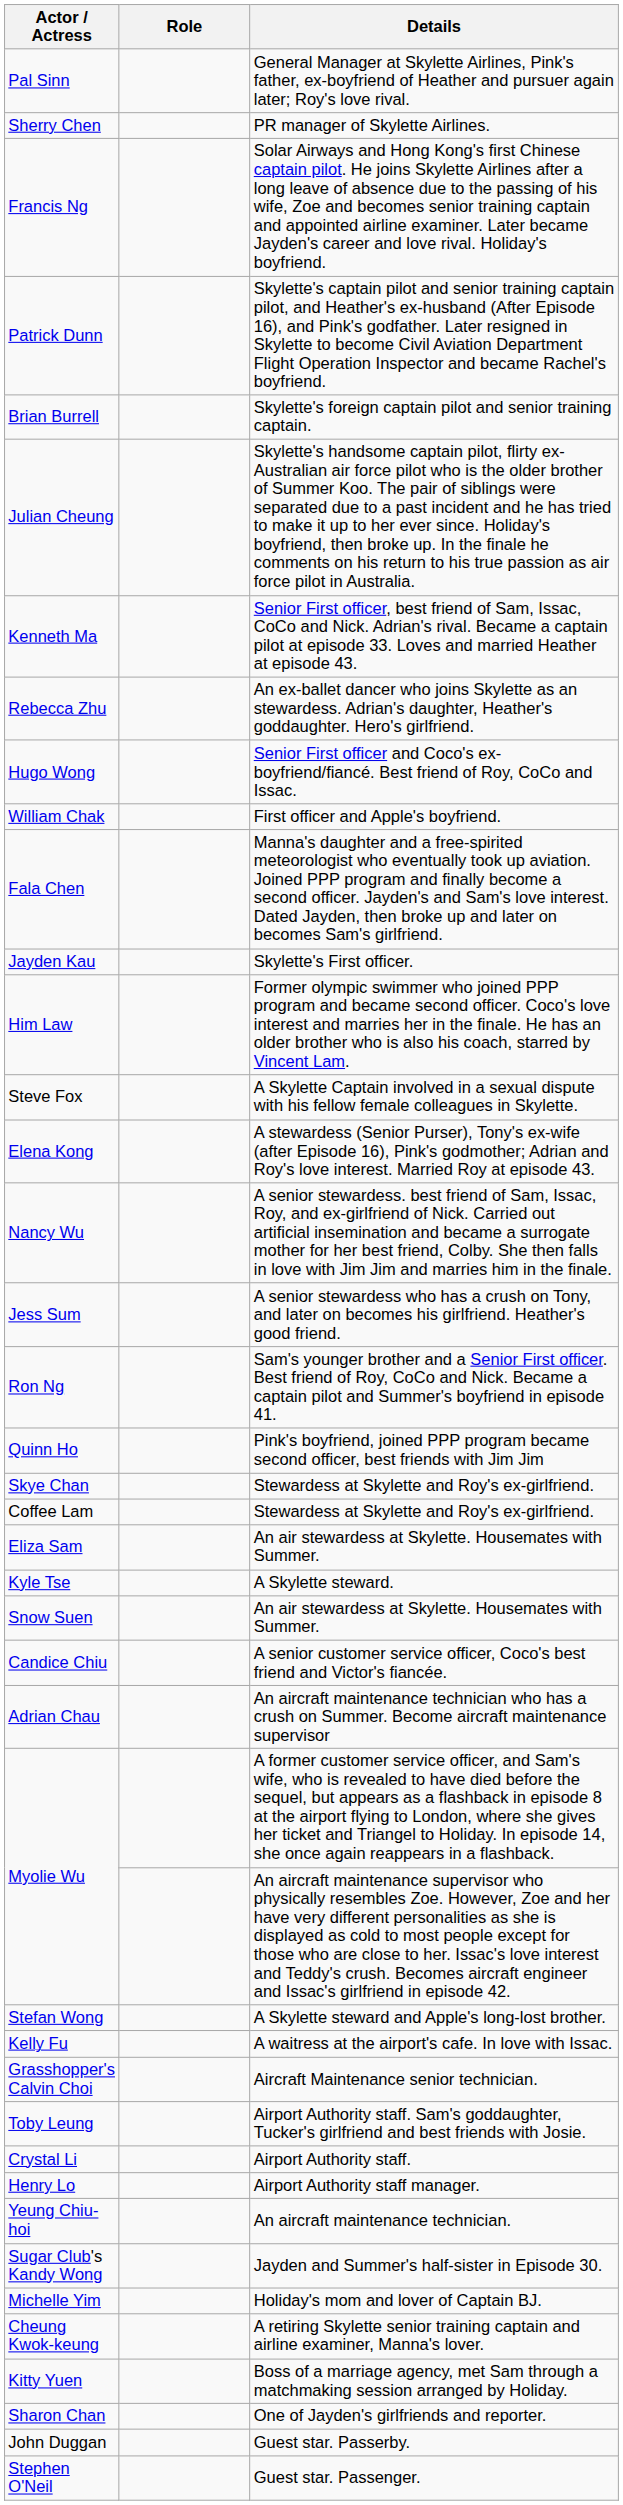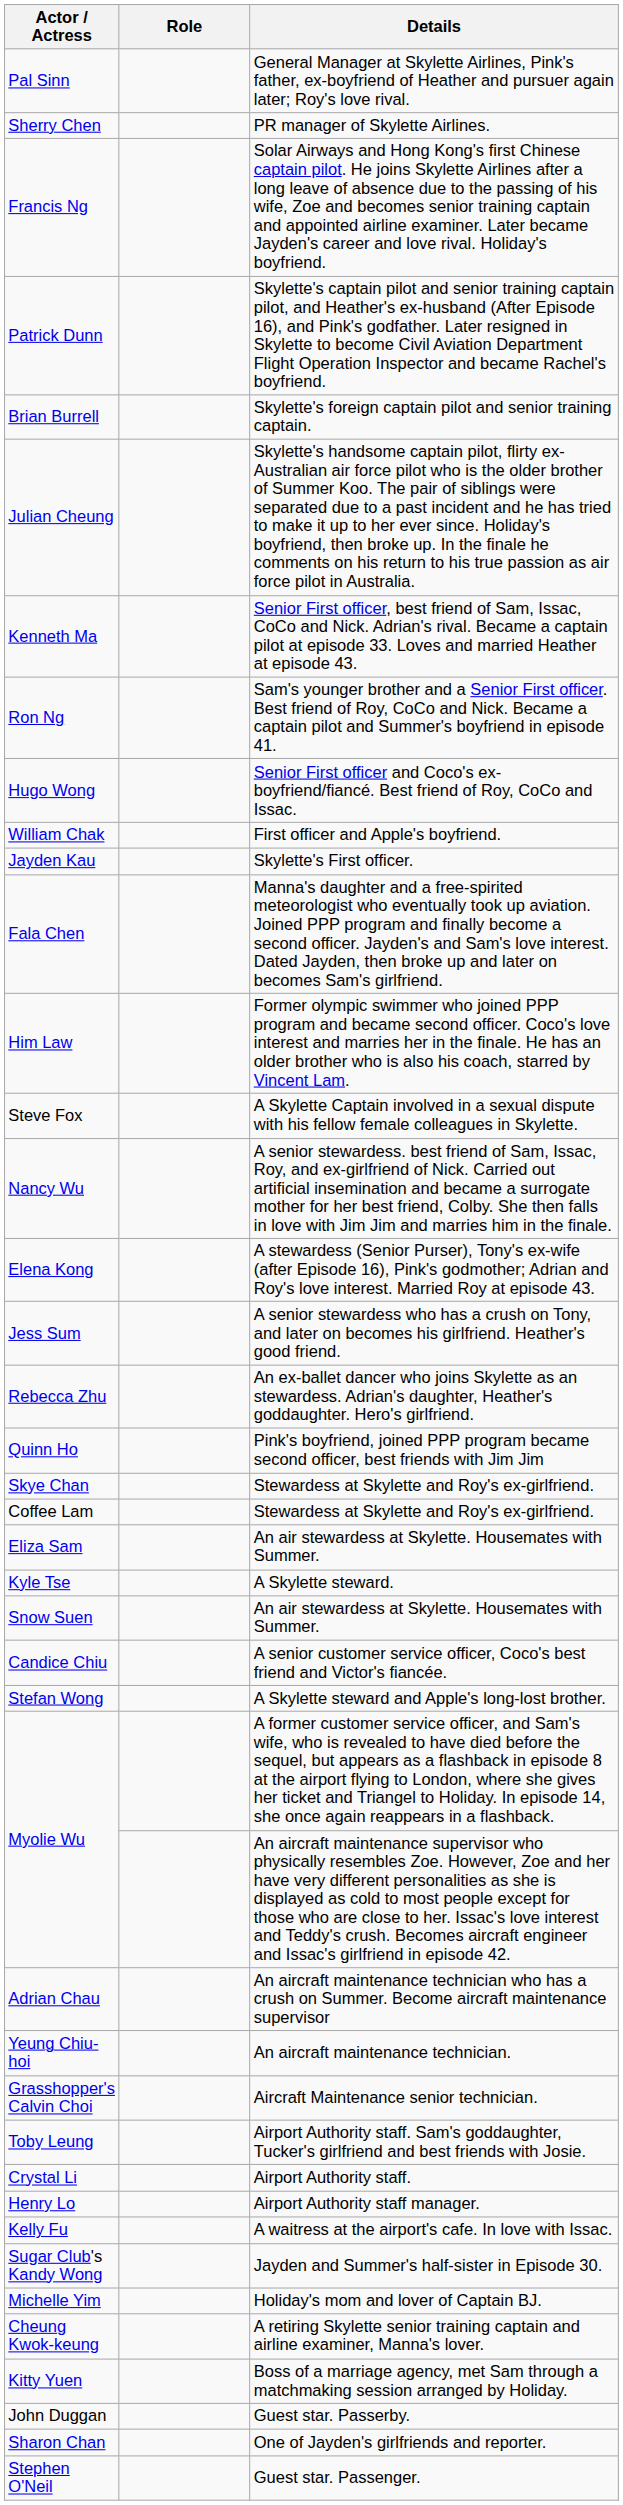rows swapped: Ron Ng <-> Rebecca Zhu
rows swapped: Jayden Kau <-> Fala Chen
rows swapped: Elena Kong <-> Nancy Wu
rows swapped: Stefan Wong <-> Adrian Chau
rows swapped: Yeung Chiu-hoi <-> Kelly Fu
rows swapped: Sharon Chan <-> John Duggan
